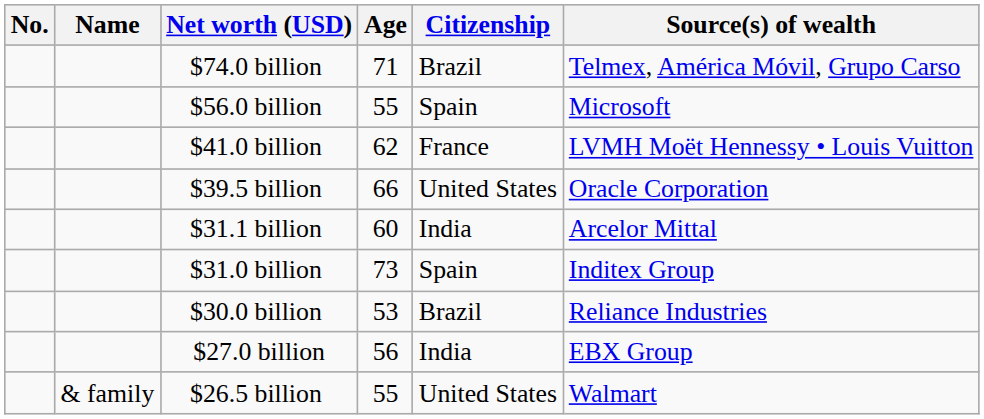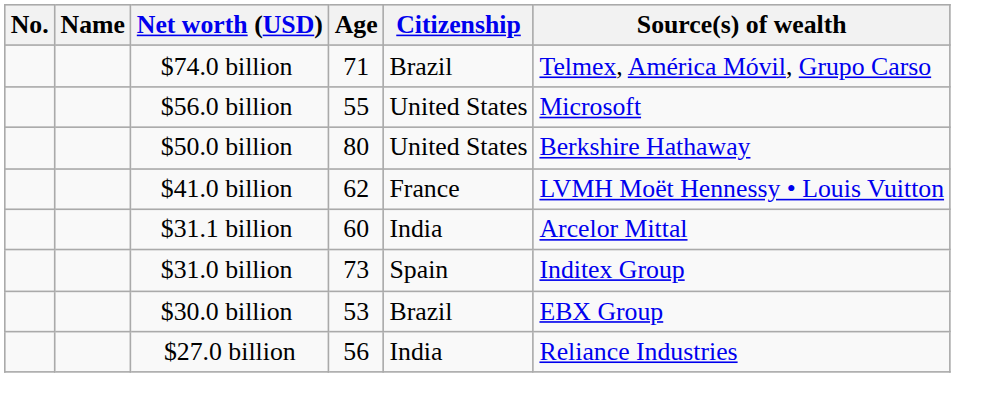$56.0 billion | Citizenship: Spain -> United States
+ row: $50.0 billion | 80 | United States | Berkshire Hathaway
- row: $39.5 billion | 66 | United States | Oracle Corporation
$30.0 billion | Source(s) of wealth: Reliance Industries -> EBX Group
$27.0 billion | Source(s) of wealth: EBX Group -> Reliance Industries
- row: & family | $26.5 billion | 55 | United States | Walmart
